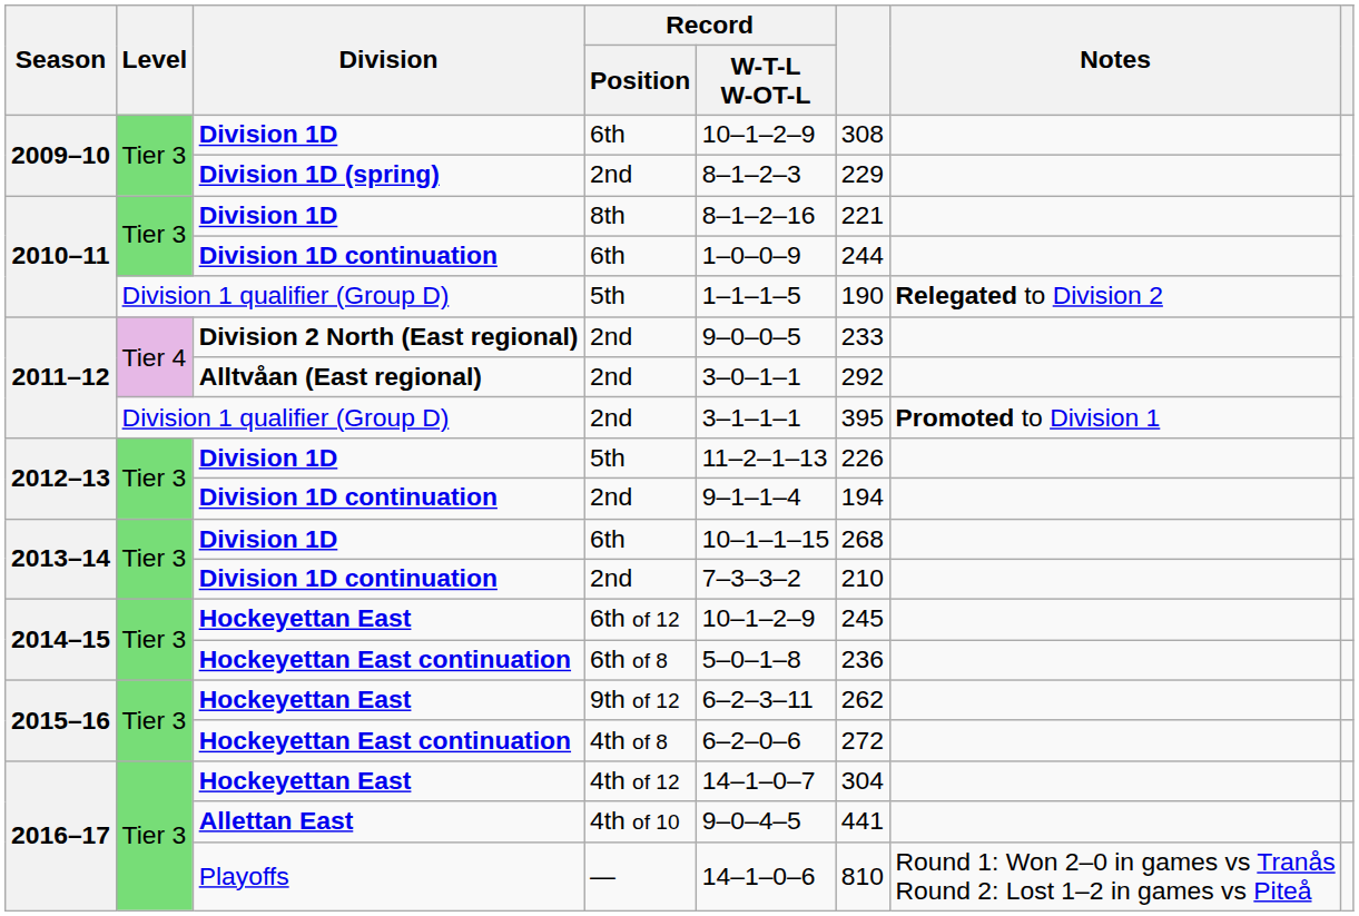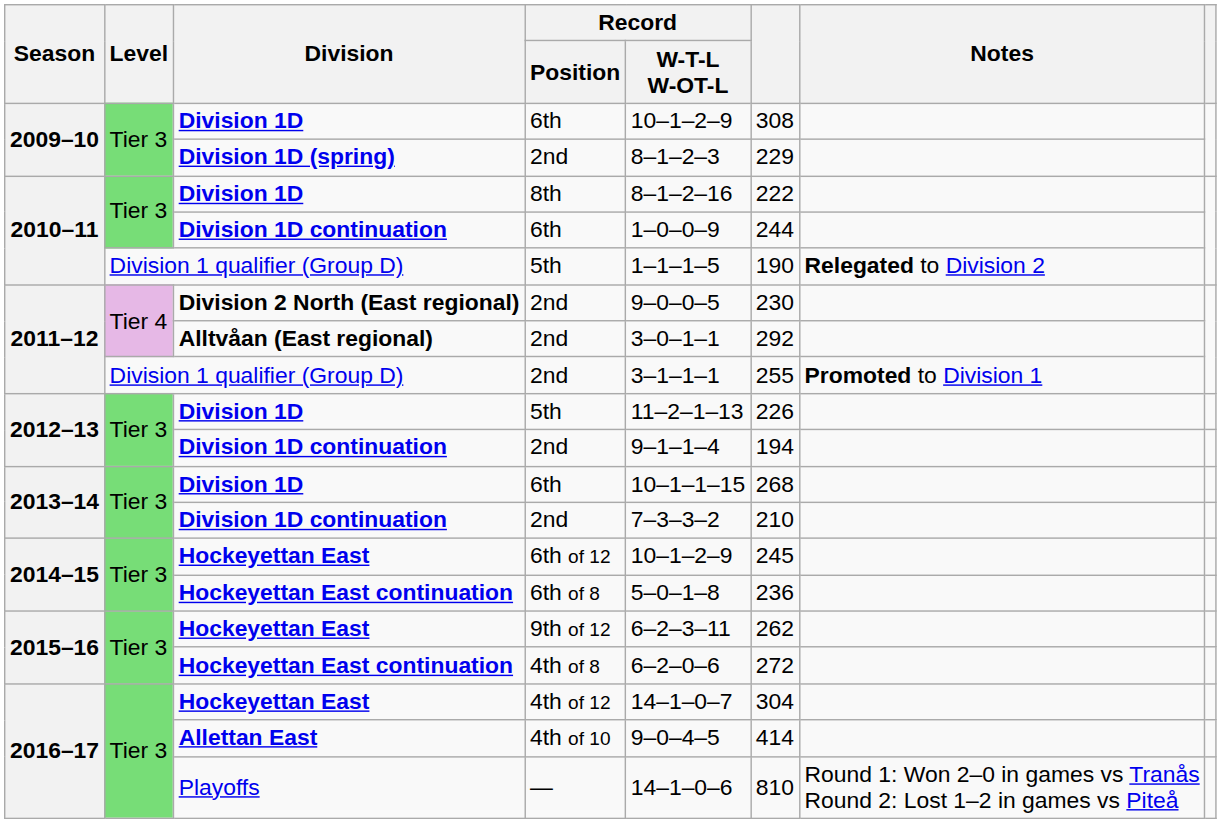8th | column 6: 221 -> 222
Division 2 North (East regional) / 2nd | column 6: 233 -> 230
Division 1 qualifier (Group D) / 2nd | column 6: 395 -> 255
4th of 10 | column 6: 441 -> 414
